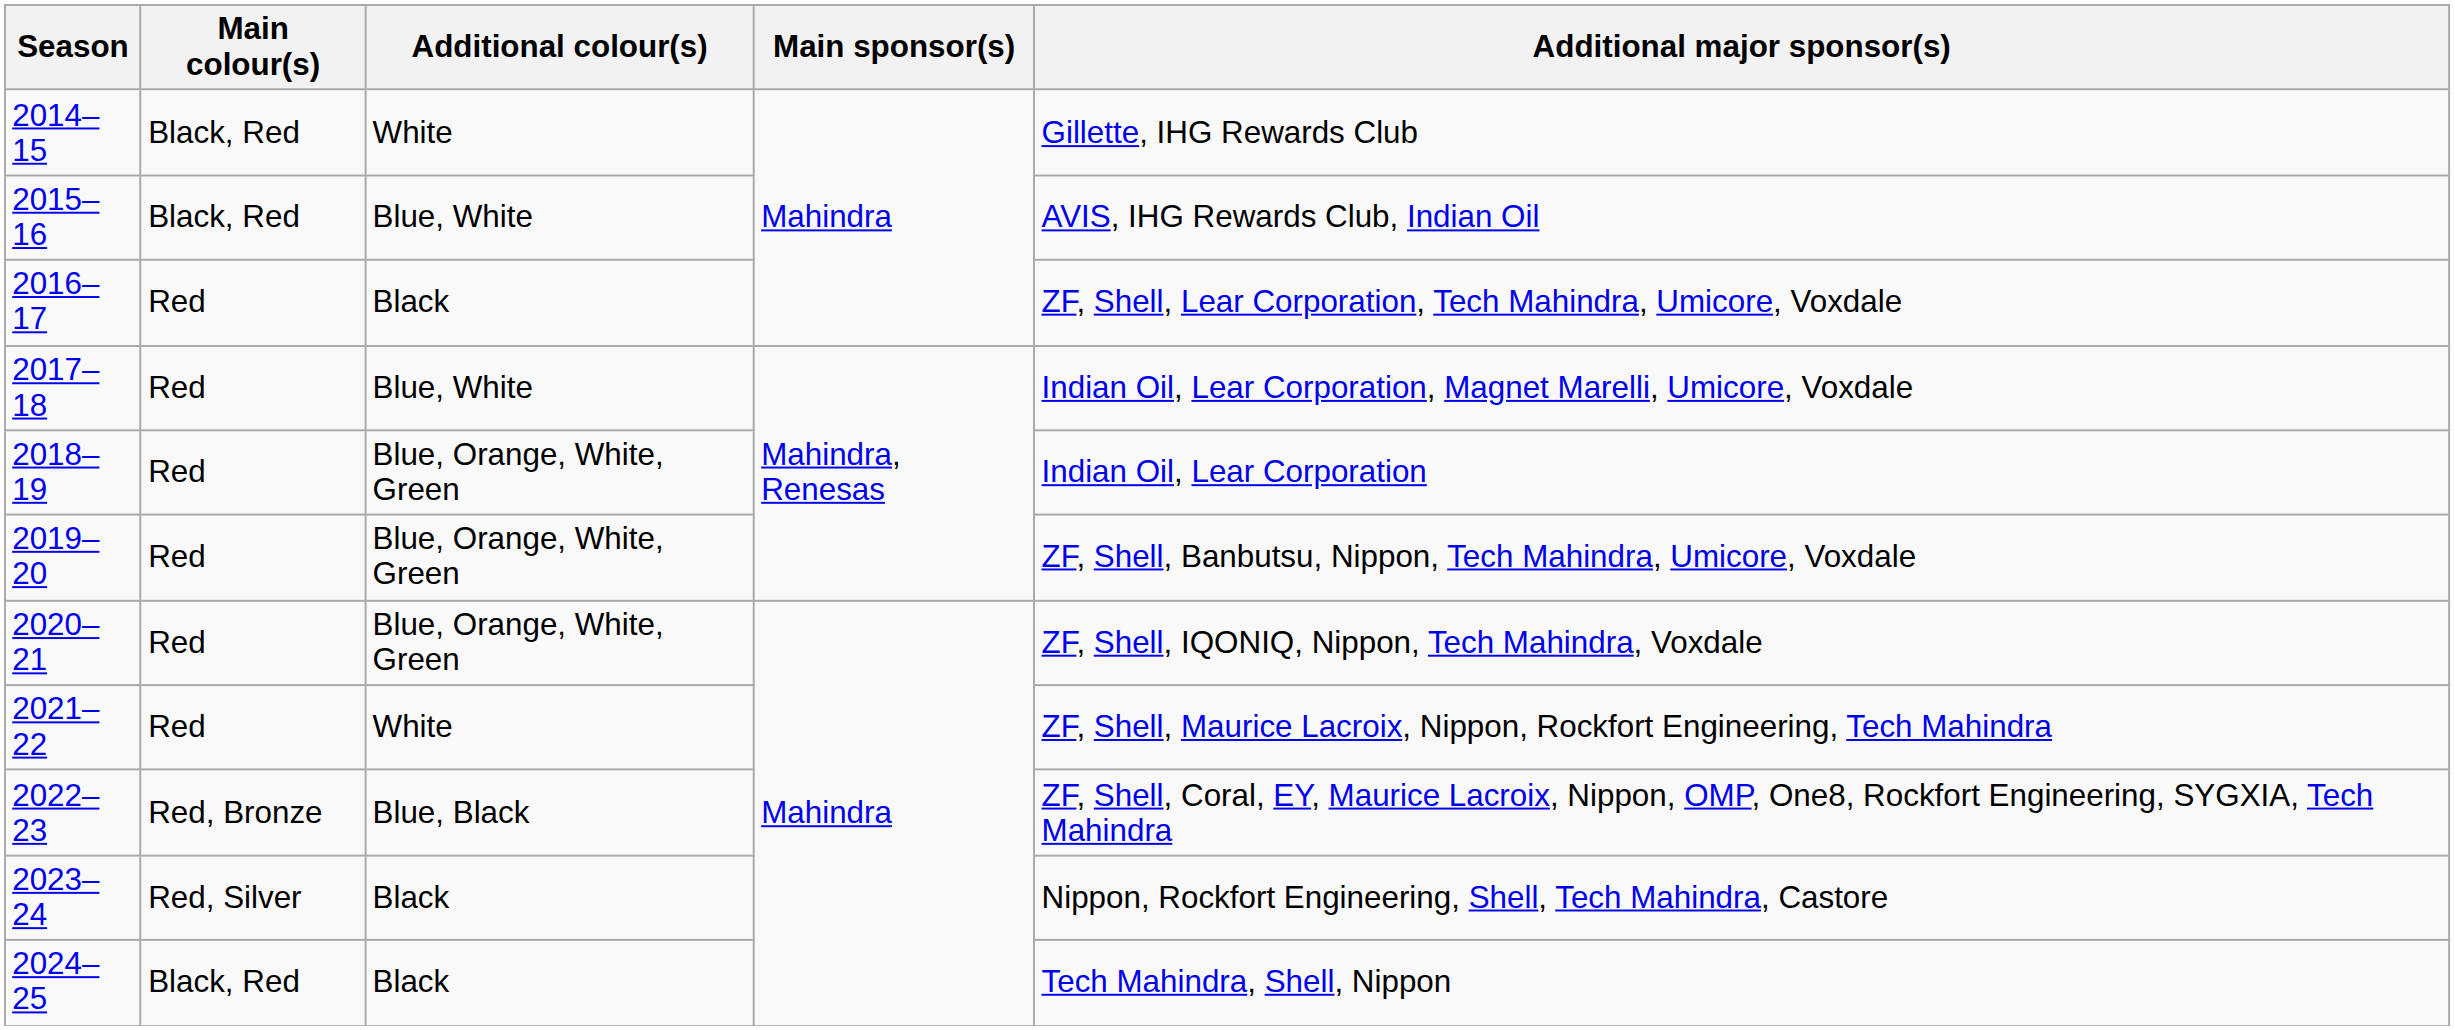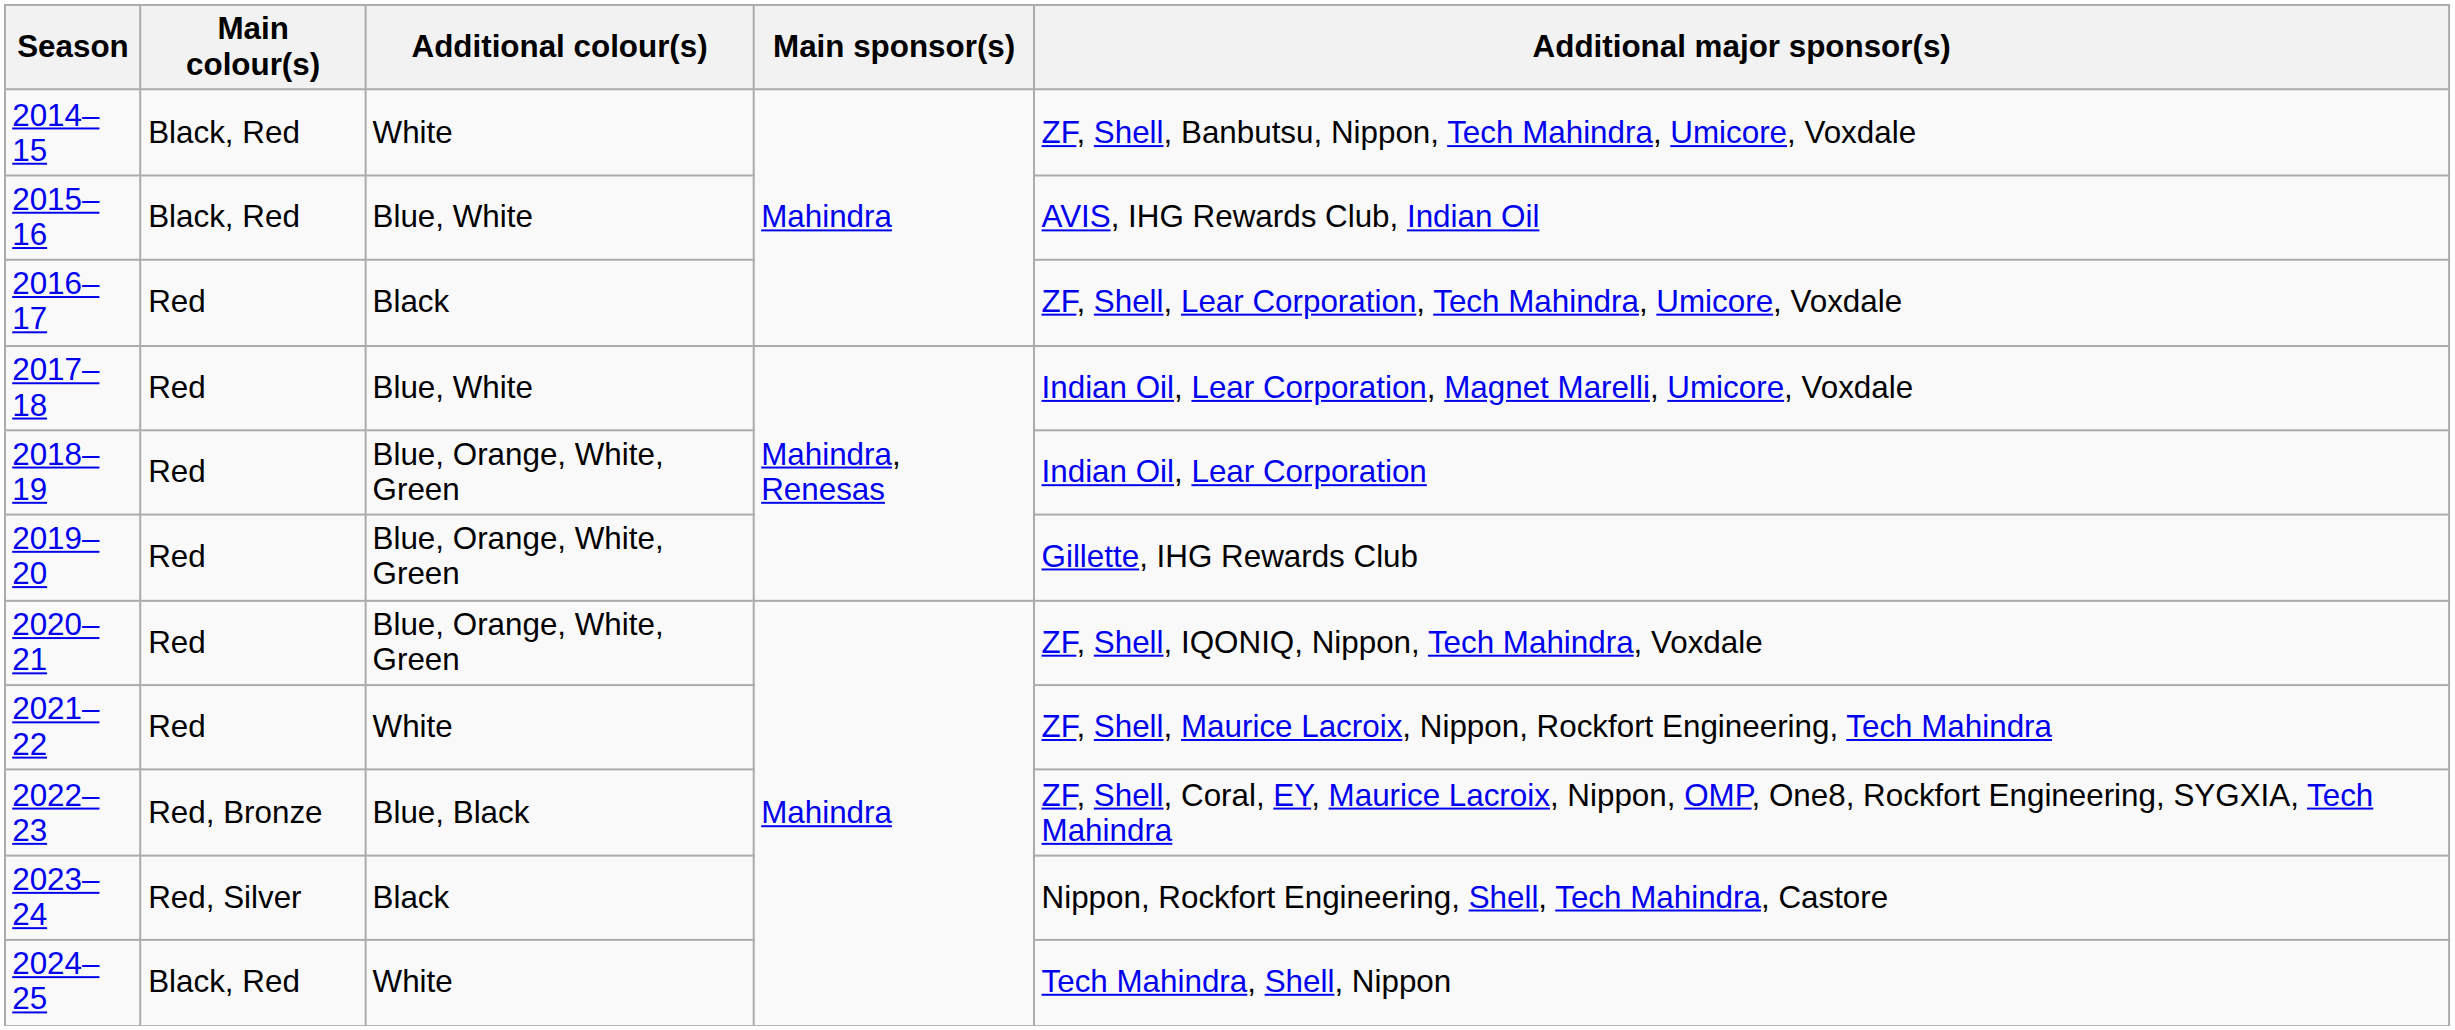2014–15 | Additional major sponsor(s): Gillette, IHG Rewards Club -> ZF, Shell, Banbutsu, Nippon, Tech Mahindra, Umicore, Voxdale
2019–20 | Additional major sponsor(s): ZF, Shell, Banbutsu, Nippon, Tech Mahindra, Umicore, Voxdale -> Gillette, IHG Rewards Club
2024–25 | Additional colour(s): Black -> White
